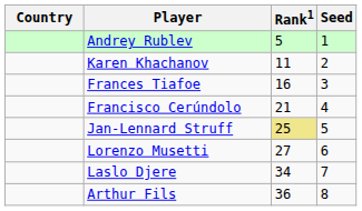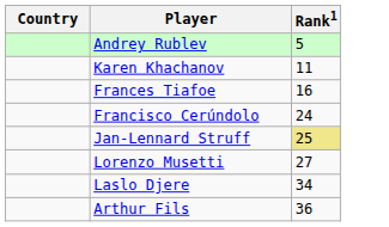- column: Seed | 1 | 2 | 3 | 4 | 5 | 6 | 7 | 8
Francisco Cerúndolo | Rank1: 21 -> 24
